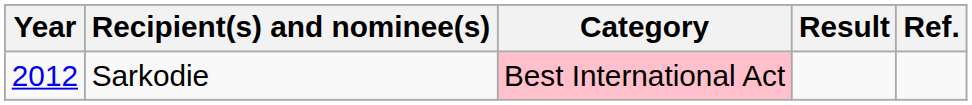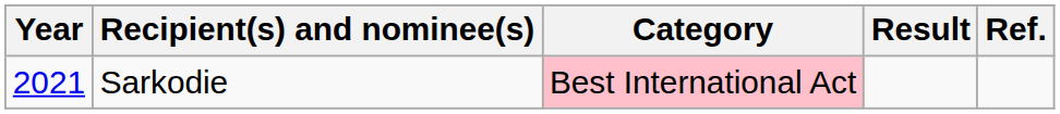Sarkodie | Year: 2012 -> 2021
